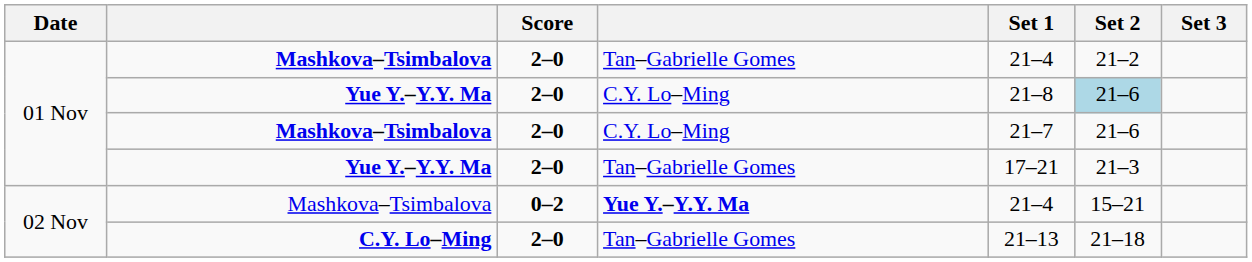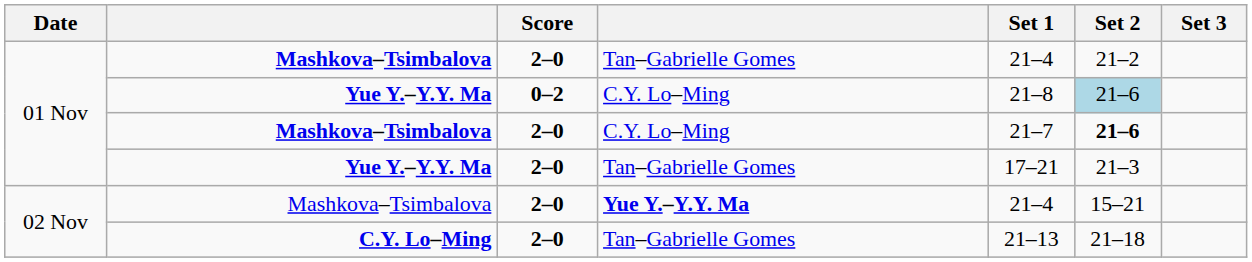Yue Y.–Y.Y. Ma / C.Y. Lo–Ming | Score: 2–0 -> 0–2
Mashkova–Tsimbalova / C.Y. Lo–Ming | Set 2: normal -> bold
Mashkova–Tsimbalova / Yue Y.–Y.Y. Ma | Score: 0–2 -> 2–0
